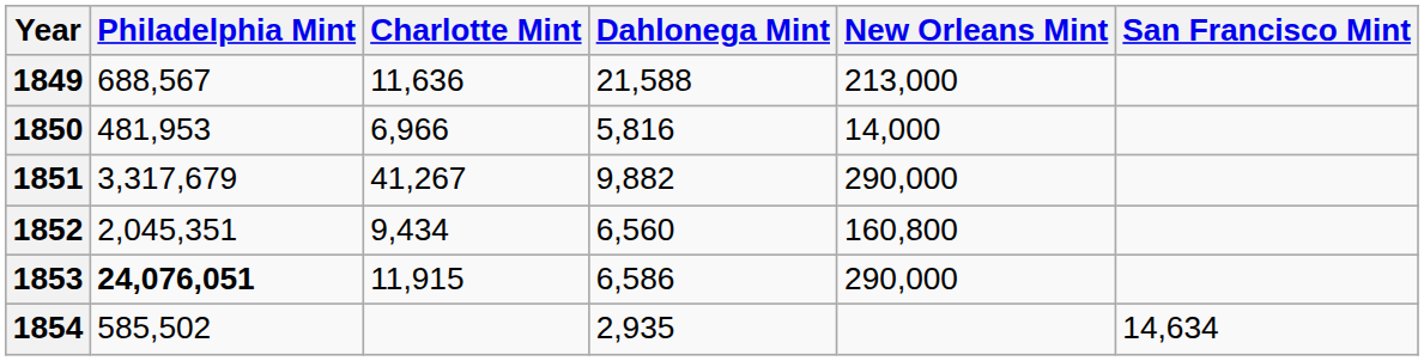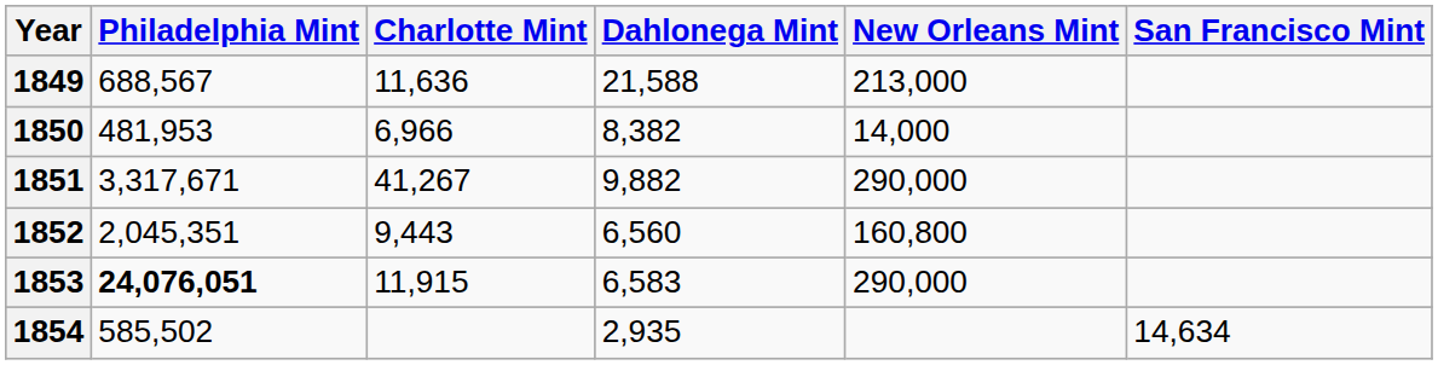1850 | Dahlonega Mint: 5,816 -> 8,382
1851 | Philadelphia Mint: 3,317,679 -> 3,317,671
1852 | Charlotte Mint: 9,434 -> 9,443
1853 | Dahlonega Mint: 6,586 -> 6,583
